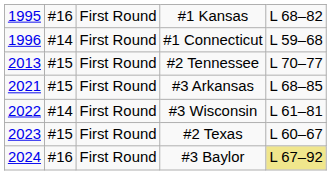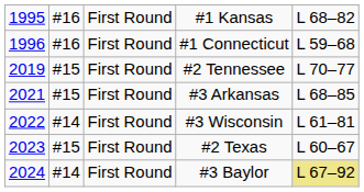#1 Connecticut | column 2: #14 -> #16
#2 Tennessee | column 1: 2013 -> 2019
#3 Baylor | column 2: #16 -> #14
